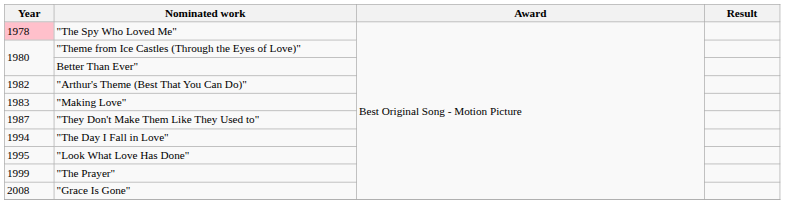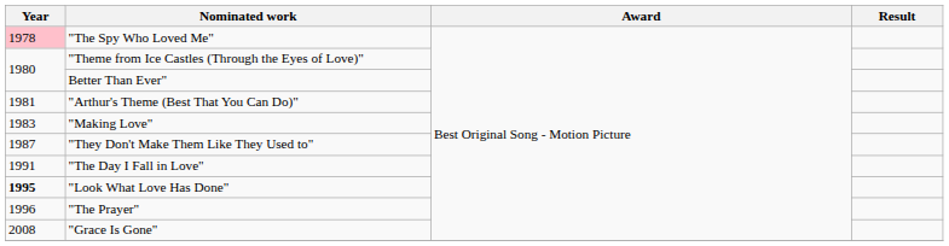"Arthur's Theme (Best That You Can Do)" | Year: 1982 -> 1981
"The Day I Fall in Love" | Year: 1994 -> 1991
"Look What Love Has Done" | Year: normal -> bold
"The Prayer" | Year: 1999 -> 1996
